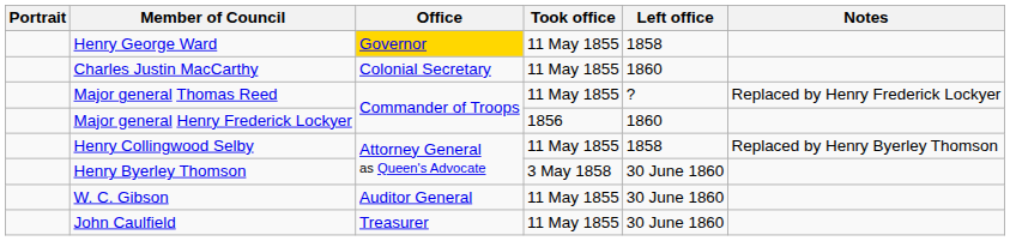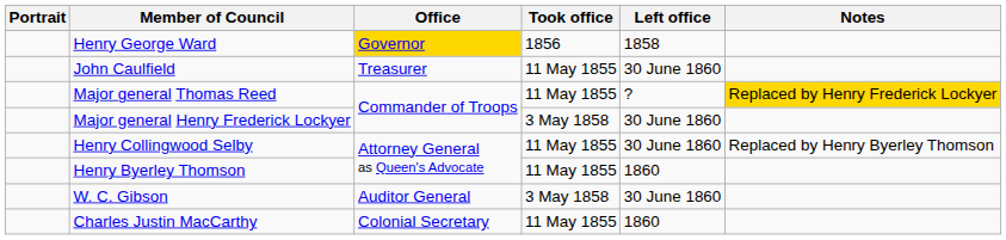Henry George Ward | Took office: 11 May 1855 -> 1856
rows swapped: Charles Justin MacCarthy <-> John Caulfield
Major general Thomas Reed | Notes: no background -> gold background
Major general Henry Frederick Lockyer | Took office: 1856 -> 3 May 1858
Major general Henry Frederick Lockyer | Left office: 1860 -> 30 June 1860
Henry Collingwood Selby | Left office: 1858 -> 30 June 1860
Henry Byerley Thomson | Took office: 3 May 1858 -> 11 May 1855
Henry Byerley Thomson | Left office: 30 June 1860 -> 1860
W. C. Gibson | Took office: 11 May 1855 -> 3 May 1858
